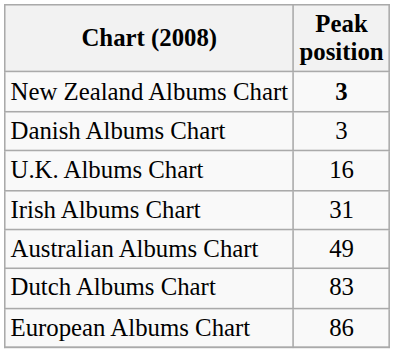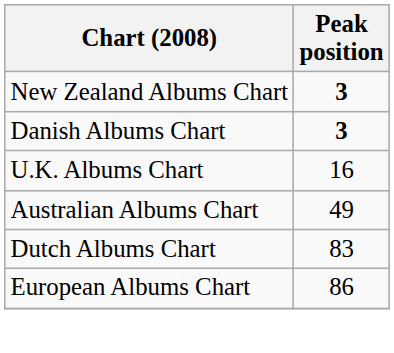Danish Albums Chart | Peak position: normal -> bold
- row: Irish Albums Chart | 31
